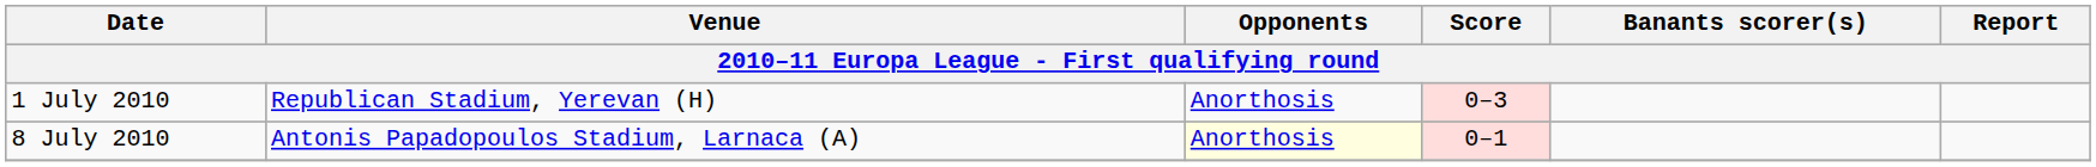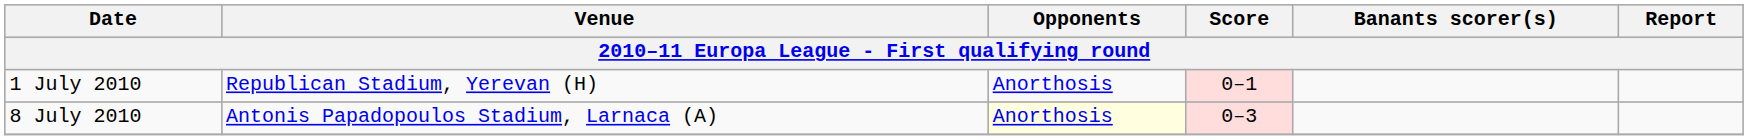1 July 2010 | Score: 0–3 -> 0–1
8 July 2010 | Score: 0–1 -> 0–3
